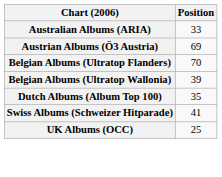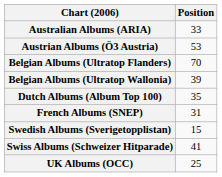Austrian Albums (Ö3 Austria) | Position: 69 -> 53
+ row: French Albums (SNEP) | 31
+ row: Swedish Albums (Sverigetopplistan) | 15
